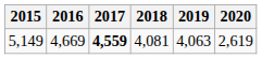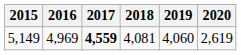5,149 | 2016: 4,669 -> 4,969
5,149 | 2019: 4,063 -> 4,060
